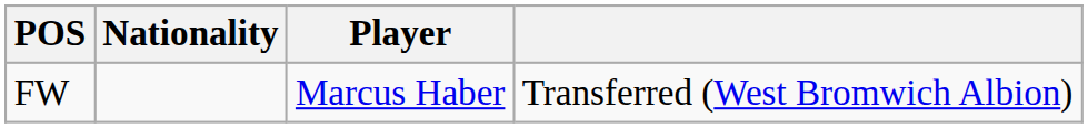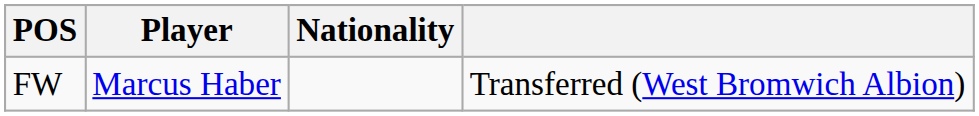columns swapped: Nationality <-> Player
